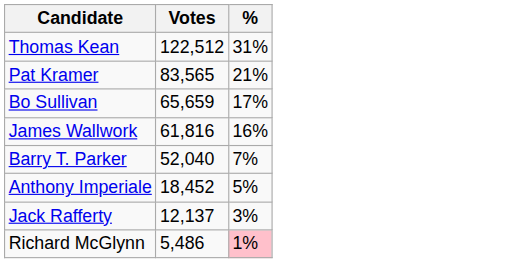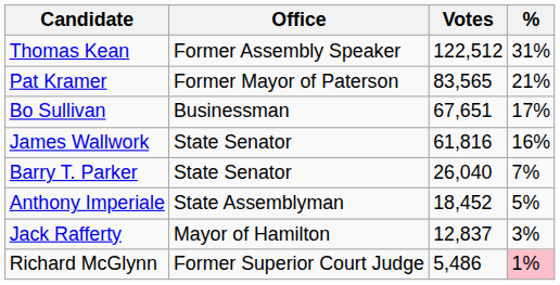+ column: Office | Former Assembly Speaker | Former Mayor of Paterson | Businessman | State Senator | State Senator | State Assemblyman | Mayor of Hamilton | Former Superior Court Judge
Bo Sullivan | Votes: 65,659 -> 67,651
Barry T. Parker | Votes: 52,040 -> 26,040
Jack Rafferty | Votes: 12,137 -> 12,837
